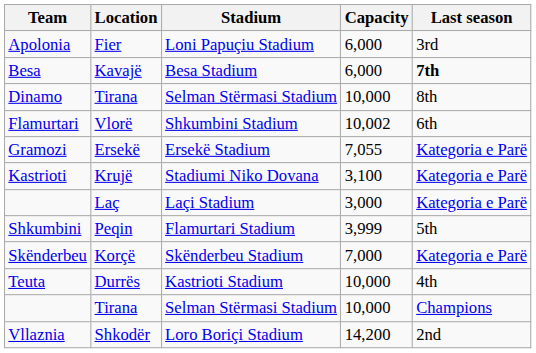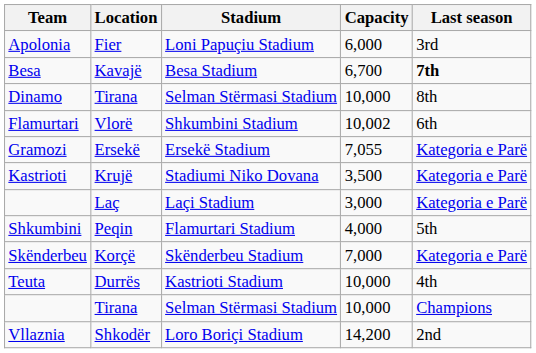Besa | Capacity: 6,000 -> 6,700
Kastrioti | Capacity: 3,100 -> 3,500
Shkumbini | Capacity: 3,999 -> 4,000
